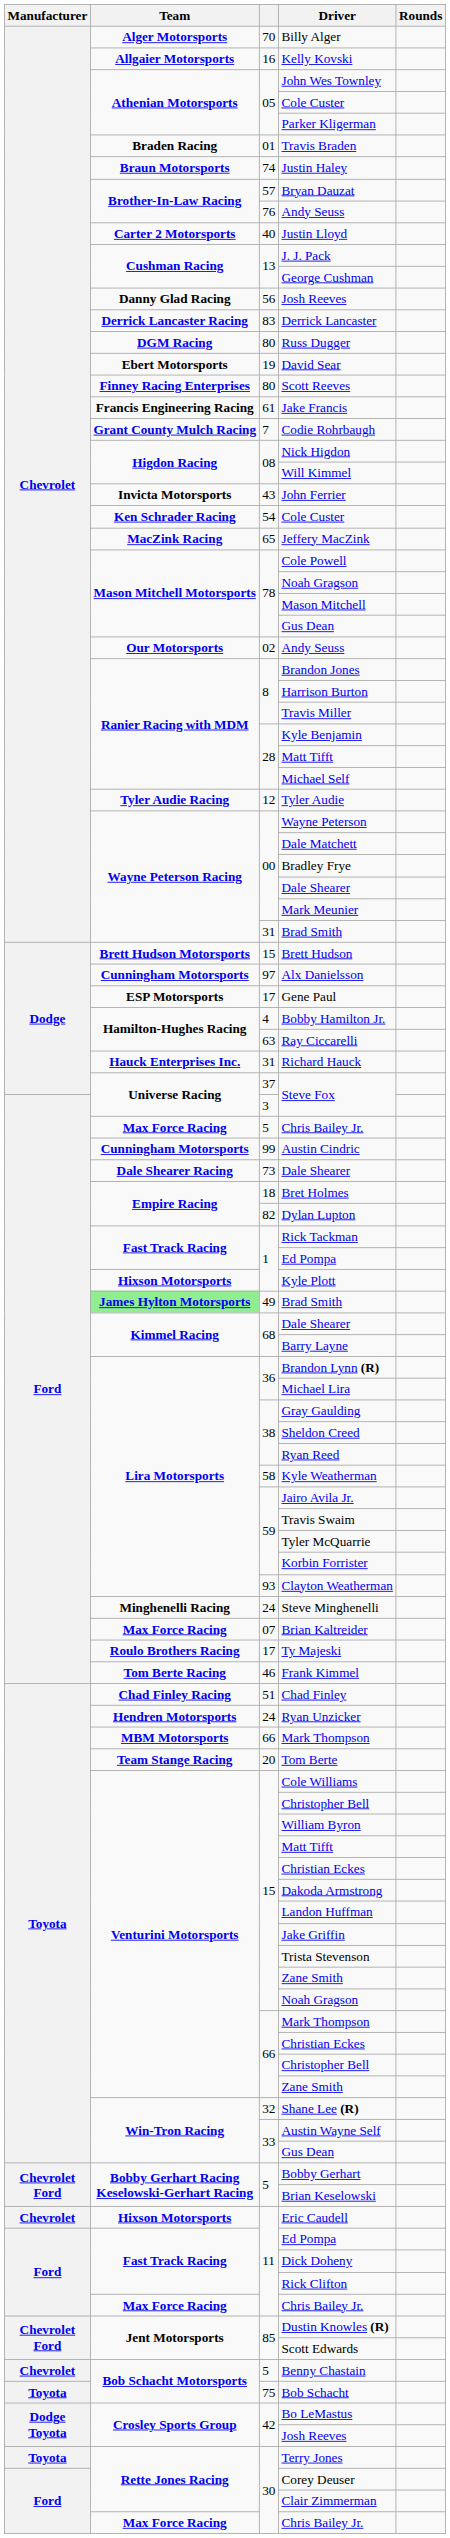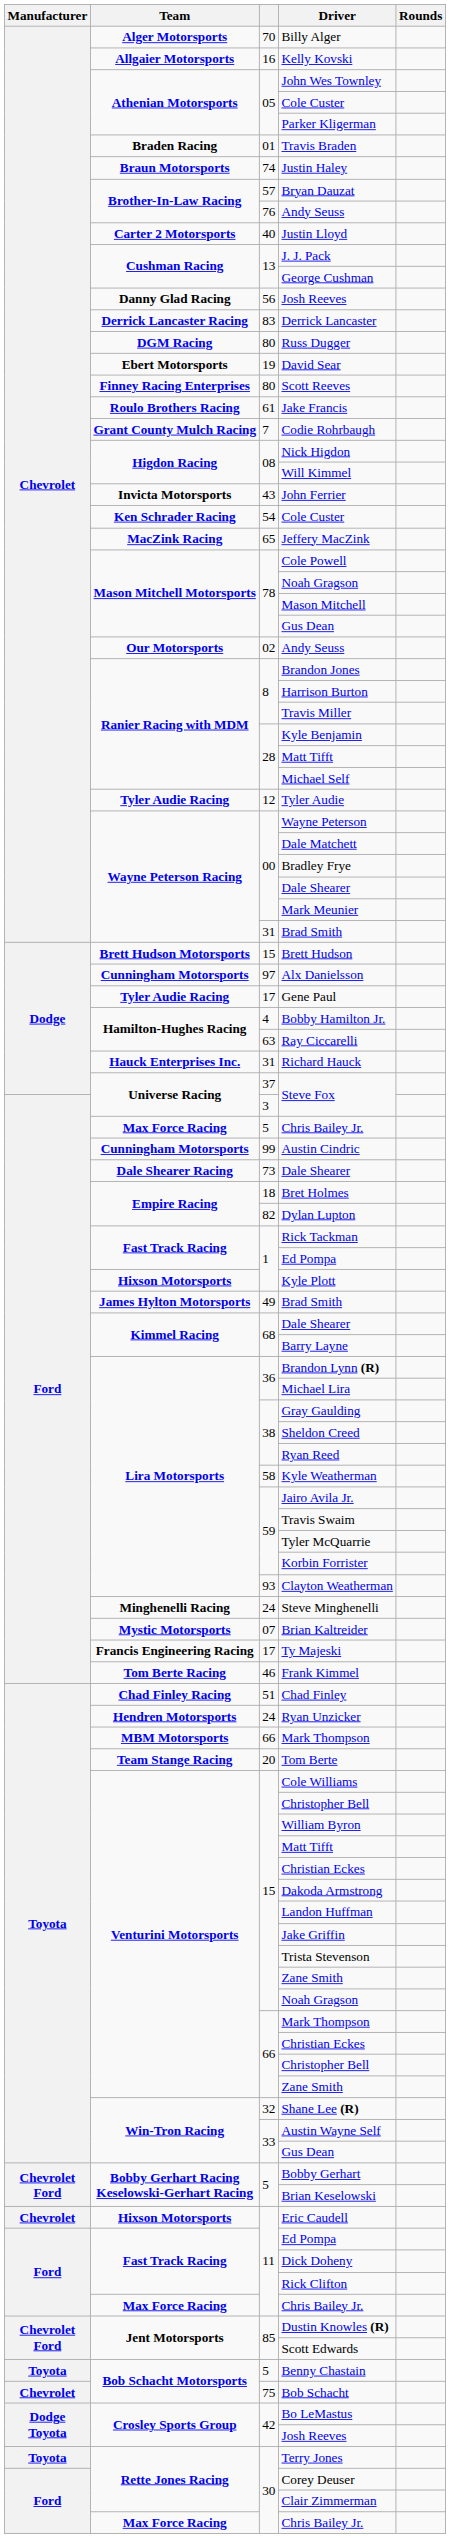Jake Francis | Team: Francis Engineering Racing -> Roulo Brothers Racing
Gene Paul | Team: ESP Motorsports -> Tyler Audie Racing
49 / Brad Smith | Team: lightgreen background -> no background
Brian Kaltreider | Team: Max Force Racing -> Mystic Motorsports
Ty Majeski | Team: Roulo Brothers Racing -> Francis Engineering Racing
Benny Chastain | Manufacturer: Chevrolet -> Toyota
Bob Schacht | Manufacturer: Toyota -> Chevrolet
